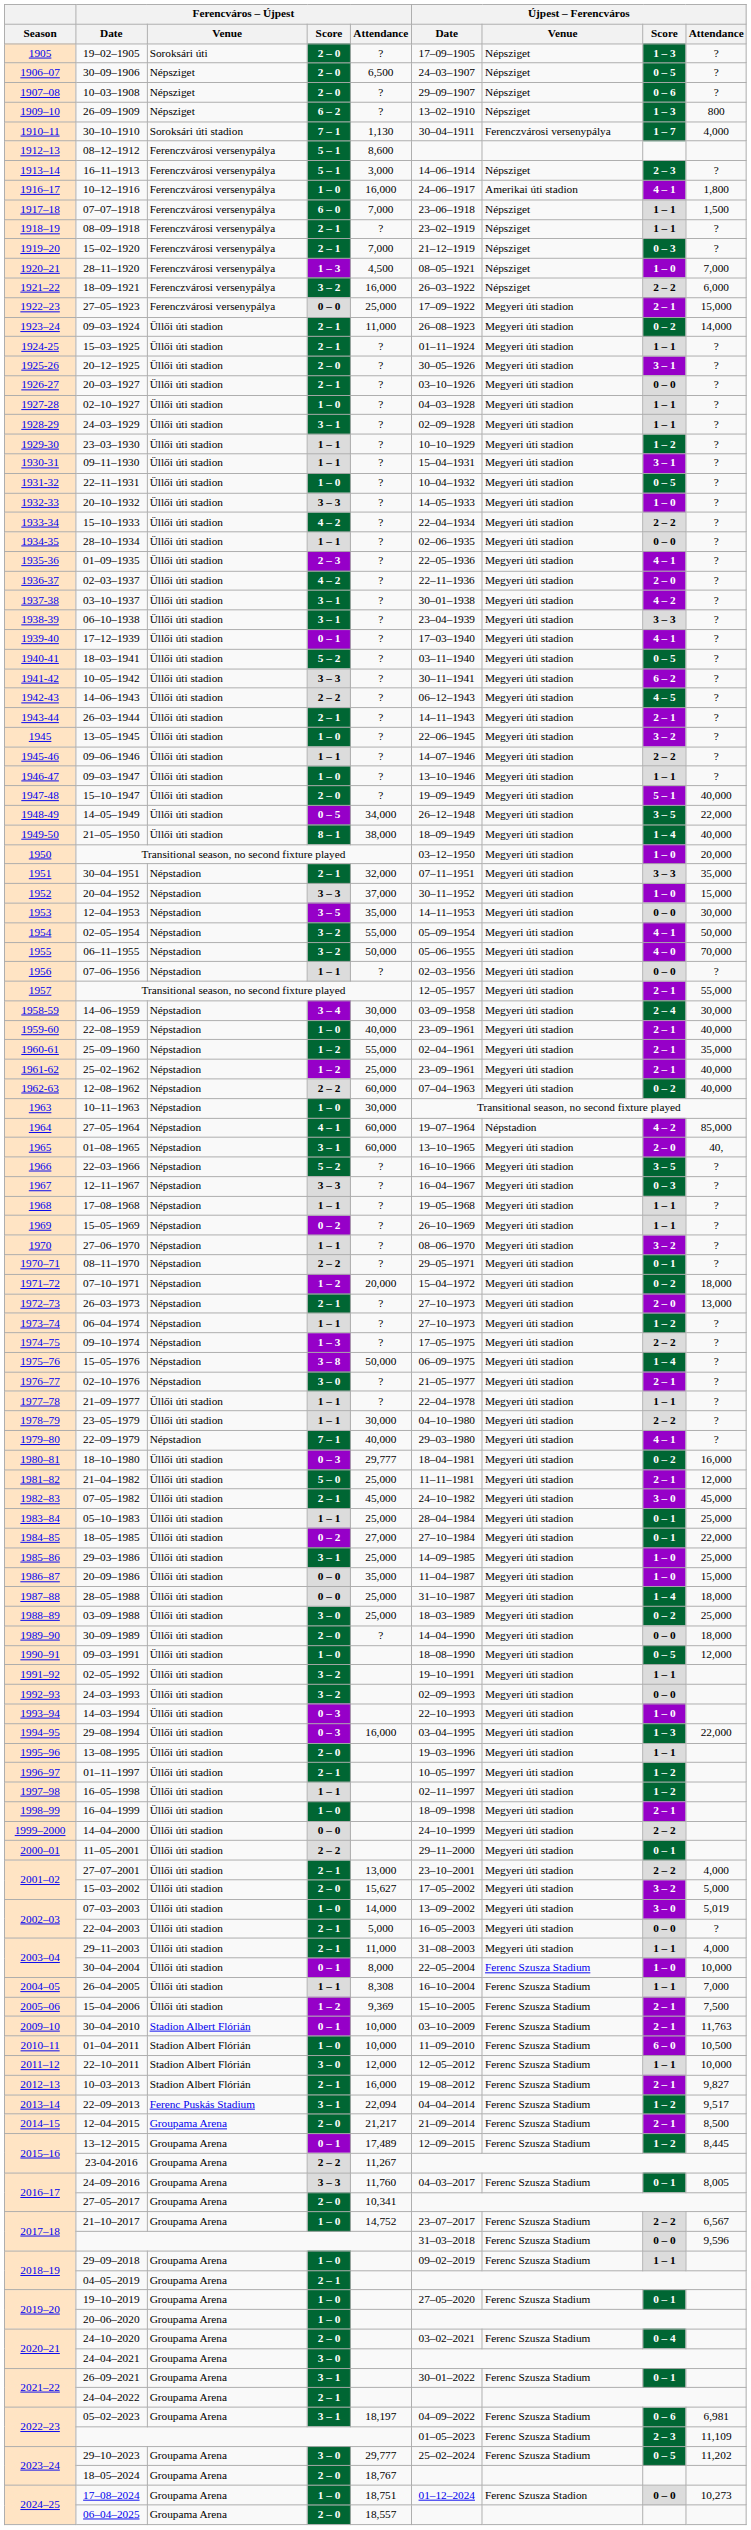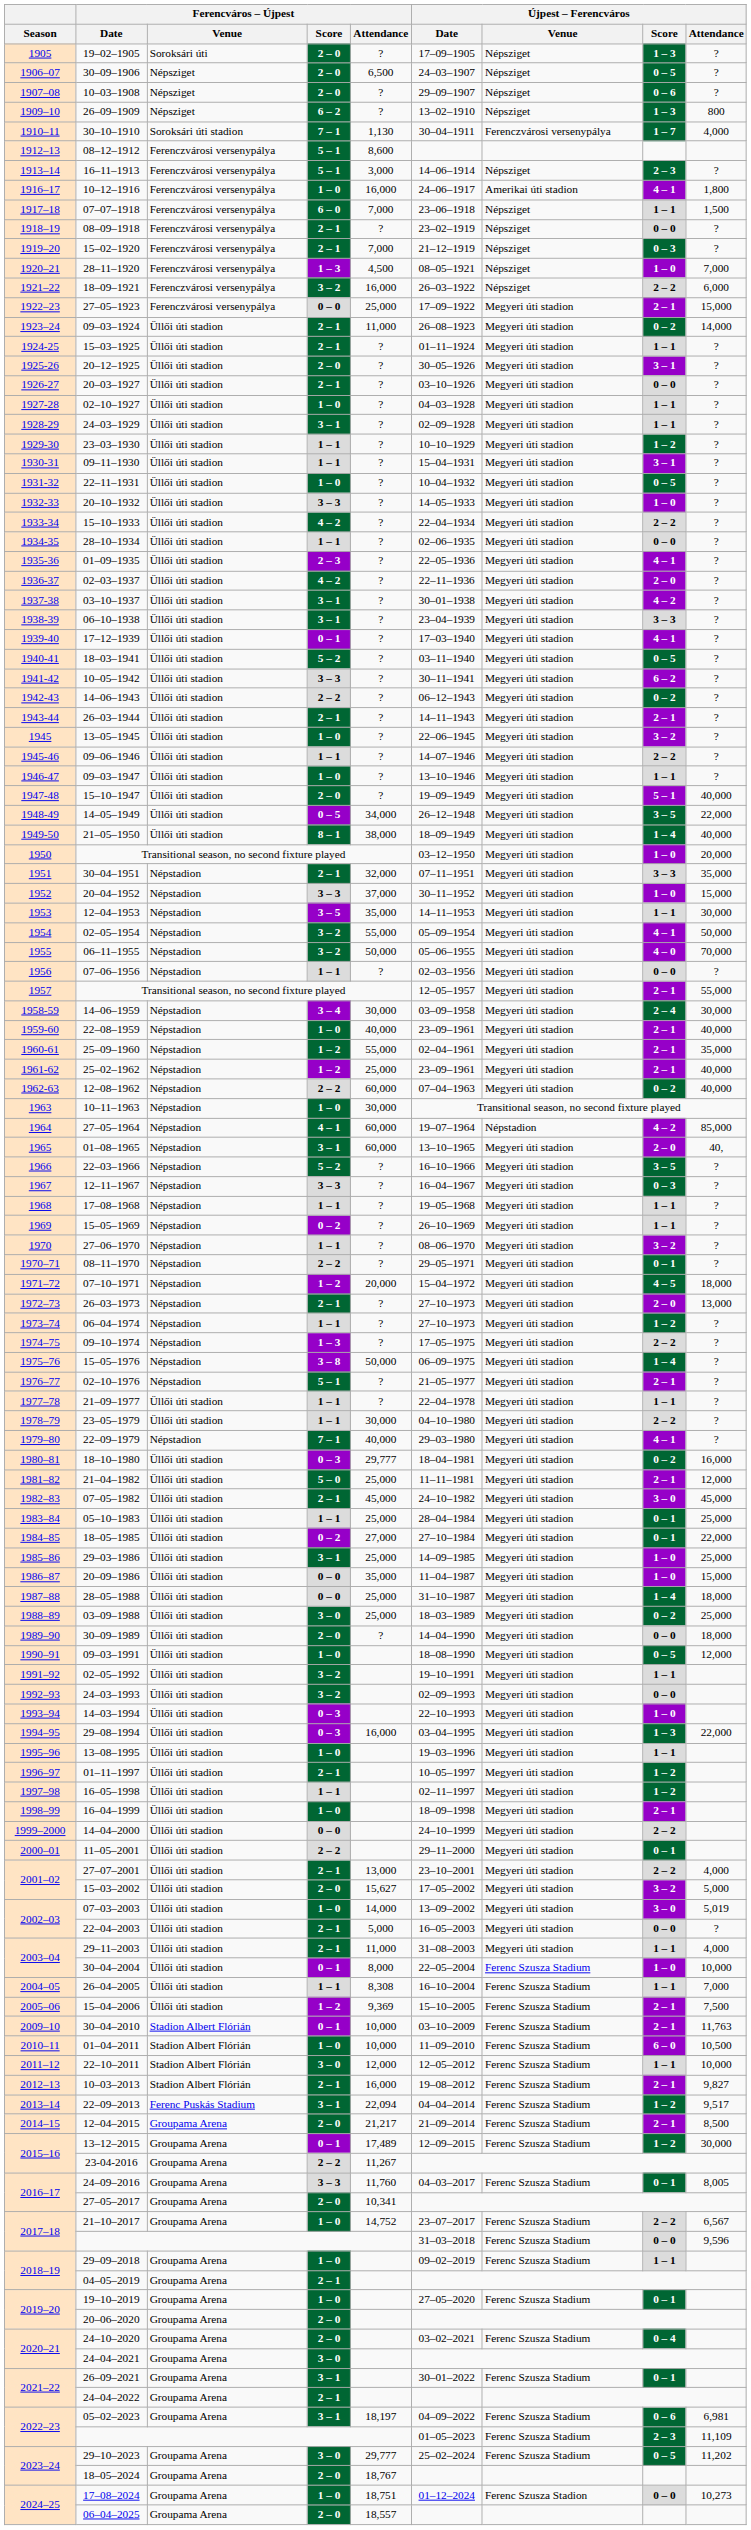08–09–1918 | Újpest – Ferencváros / Score: 1 – 1 -> 0 – 0
14–06–1943 | Újpest – Ferencváros / Score: 4 – 5 -> 0 – 2
12–04–1953 | Újpest – Ferencváros / Score: 0 – 0 -> 1 – 1
07–10–1971 | Újpest – Ferencváros / Score: 0 – 2 -> 4 – 5
02–10–1976 | Ferencváros – Újpest / Score: 3 – 0 -> 5 – 1
13–08–1995 | Ferencváros – Újpest / Score: 2 – 0 -> 1 – 0
13–12–2015 | Újpest – Ferencváros / Attendance: 8,445 -> 30,000
20–06–2020 | Ferencváros – Újpest / Score: 1 – 0 -> 2 – 0
